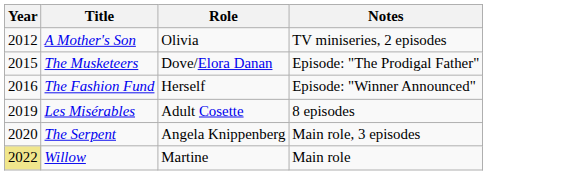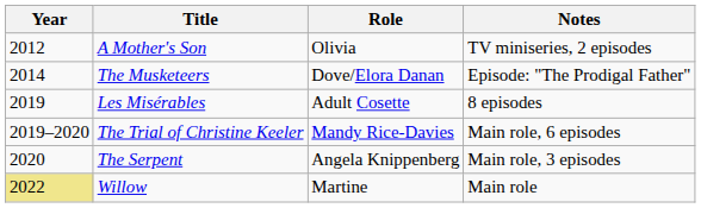The Musketeers | Year: 2015 -> 2014
- row: 2016 | The Fashion Fund | Herself | Episode: "Winner Announced"
+ row: 2019–2020 | The Trial of Christine Keeler | Mandy Rice-Davies | Main role, 6 episodes
